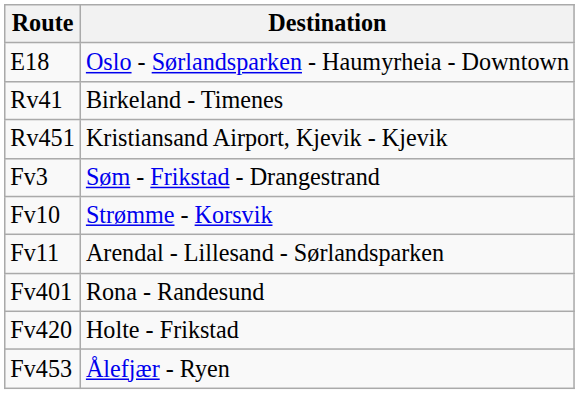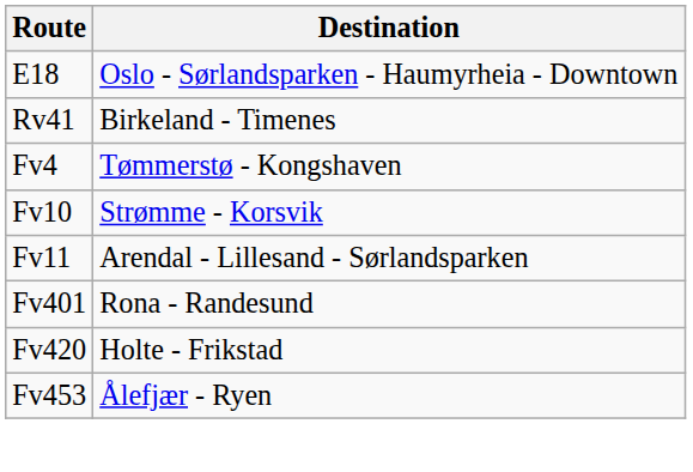- row: Rv451 | Kristiansand Airport, Kjevik - Kjevik
- row: Fv3 | Søm - Frikstad - Drangestrand
+ row: Fv4 | Tømmerstø - Kongshaven
